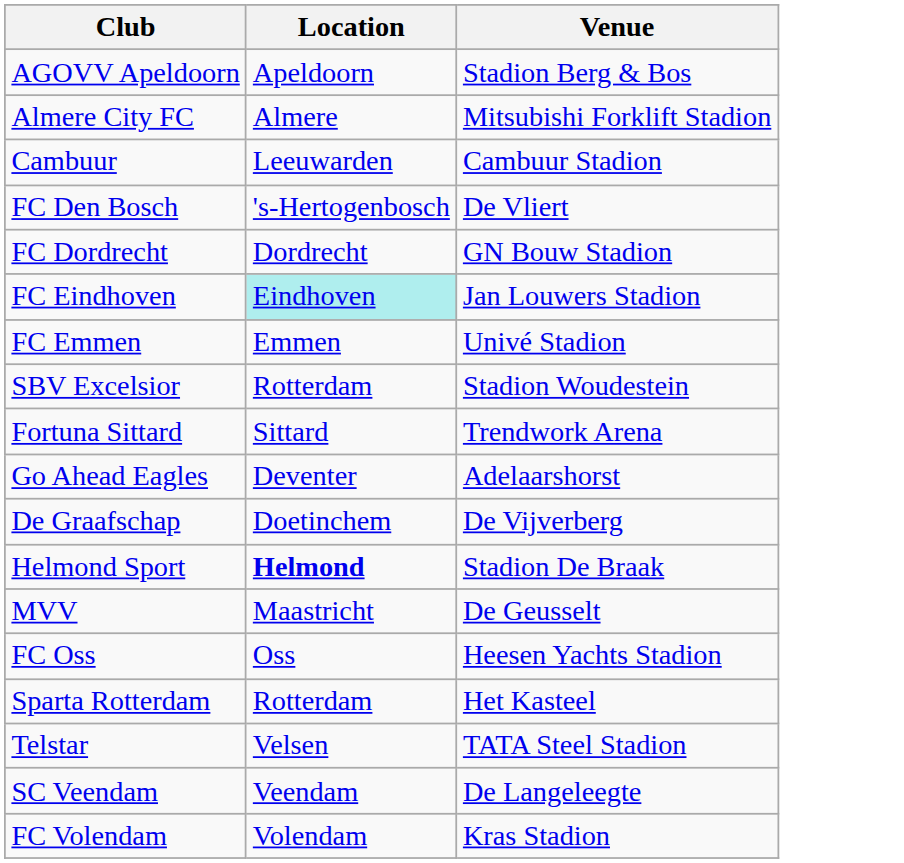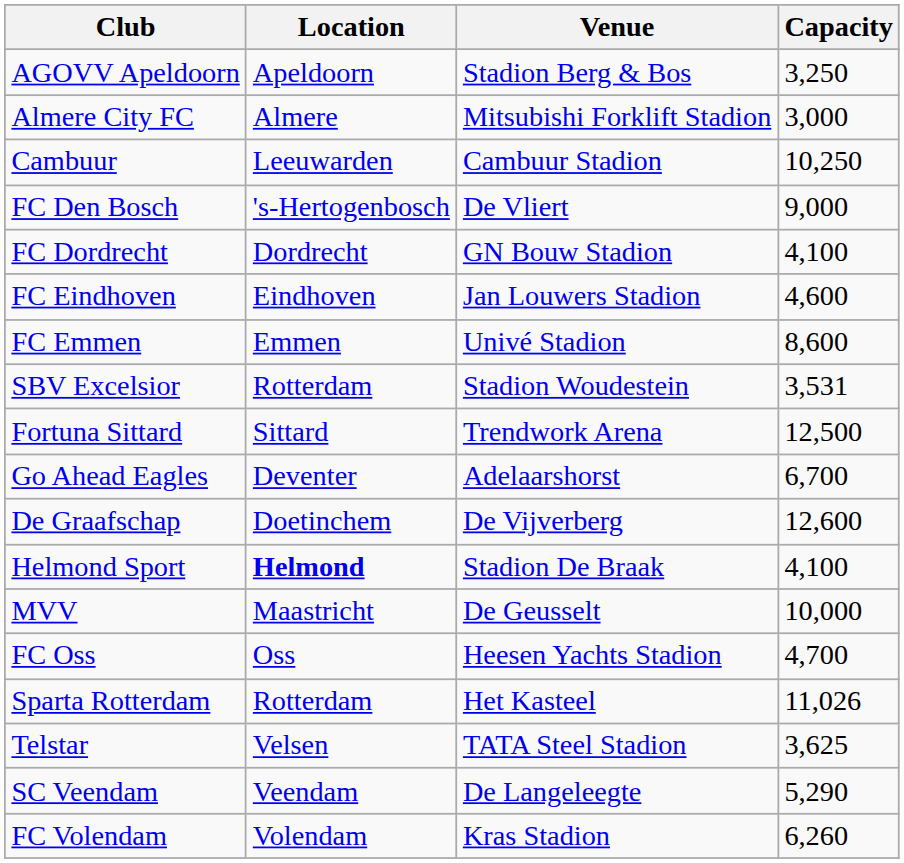+ column: Capacity | 3,250 | 3,000 | 10,250 | 9,000 | 4,100 | 4,600 | 8,600 | 3,531 | 12,500 | 6,700 | 12,600 | 4,100 | 10,000 | 4,700 | 11,026 | 3,625 | 5,290 | 6,260
FC Eindhoven | Location: paleturquoise background -> no background
